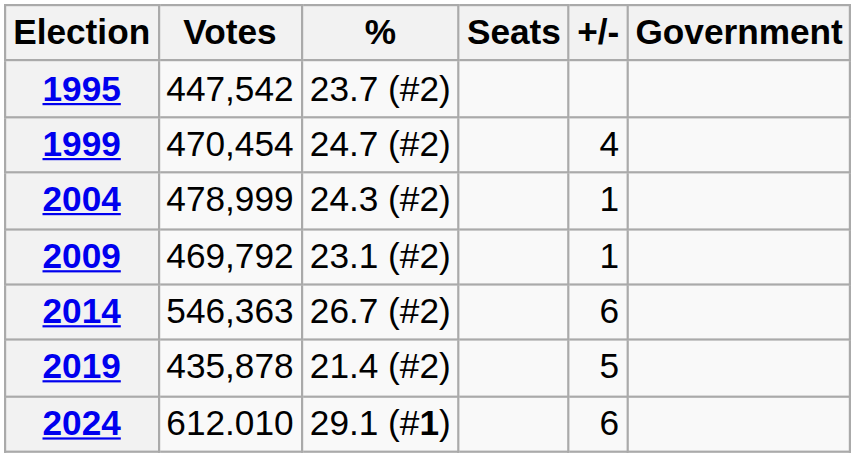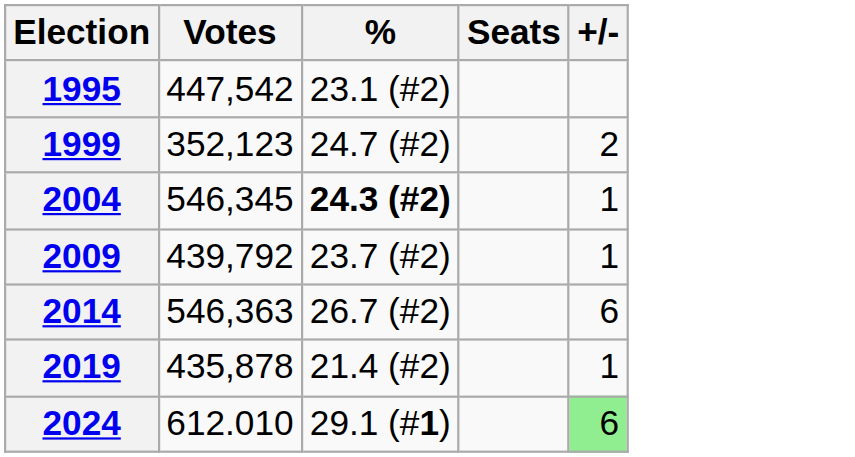- column: Government
1995 | %: 23.7 (#2) -> 23.1 (#2)
1999 | Votes: 470,454 -> 352,123
1999 | +/-: 4 -> 2
2004 | Votes: 478,999 -> 546,345
2004 | %: normal -> bold
2009 | Votes: 469,792 -> 439,792
2009 | %: 23.1 (#2) -> 23.7 (#2)
2019 | +/-: 5 -> 1
2024 | +/-: no background -> lightgreen background
